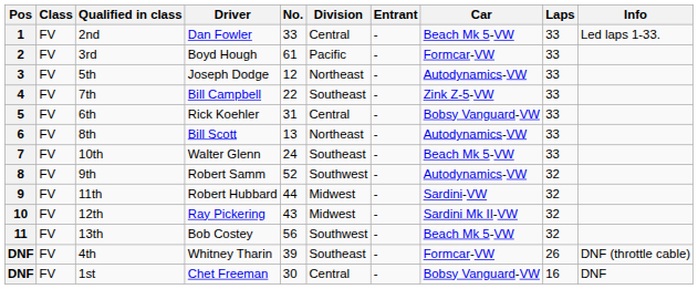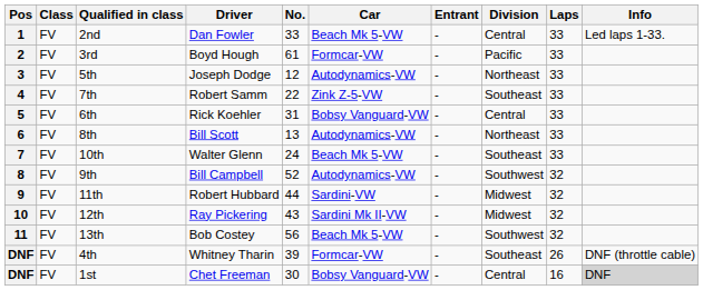columns swapped: Car <-> Division
4 | Driver: Bill Campbell -> Robert Samm
8 | Driver: Robert Samm -> Bill Campbell
DNF / 1st | Info: no background -> lightgrey background
